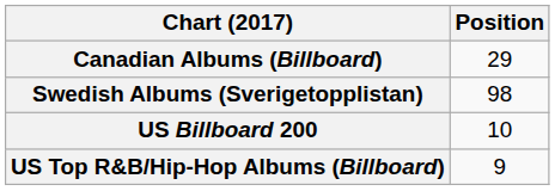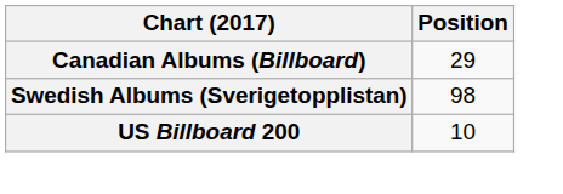- row: US Top R&B/Hip-Hop Albums (Billboard) | 9
